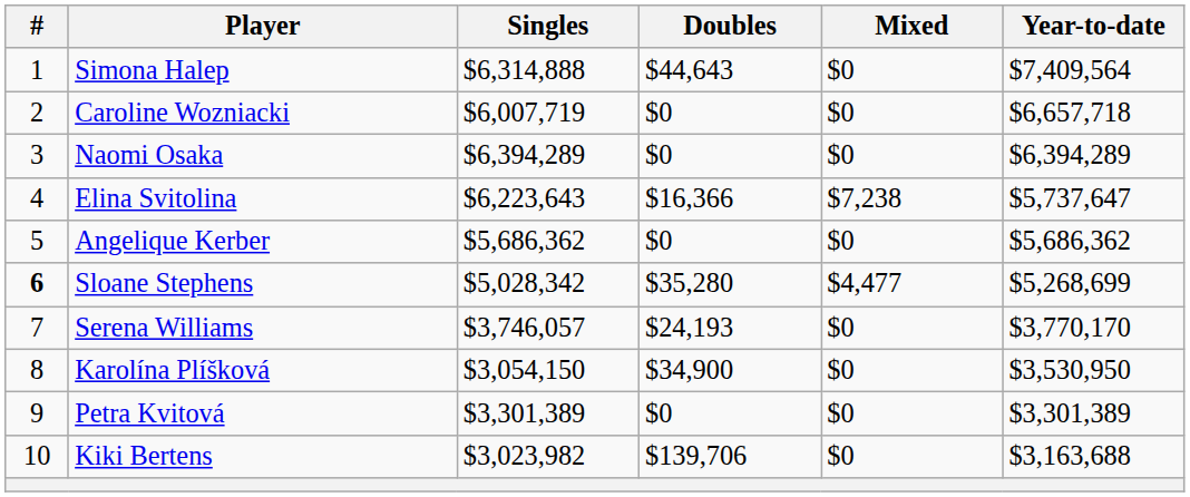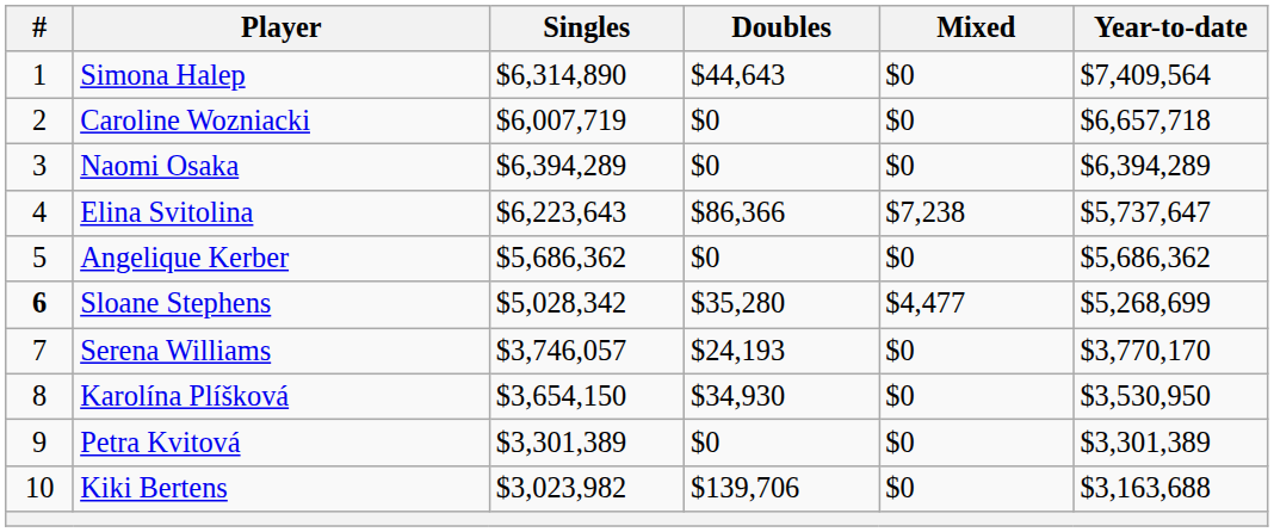Simona Halep | Singles: $6,314,888 -> $6,314,890
Elina Svitolina | Doubles: $16,366 -> $86,366
Karolína Plíšková | Singles: $3,054,150 -> $3,654,150
Karolína Plíšková | Doubles: $34,900 -> $34,930
